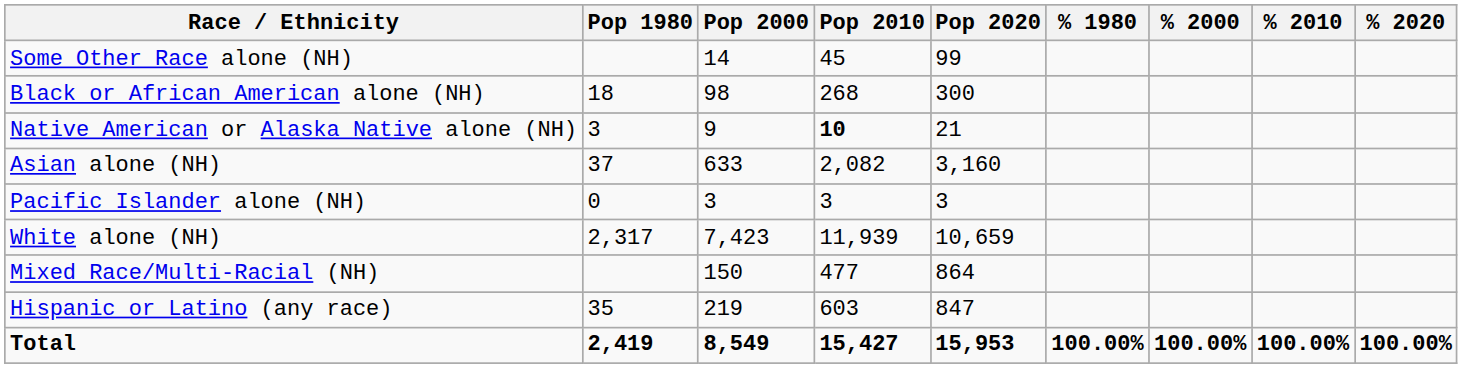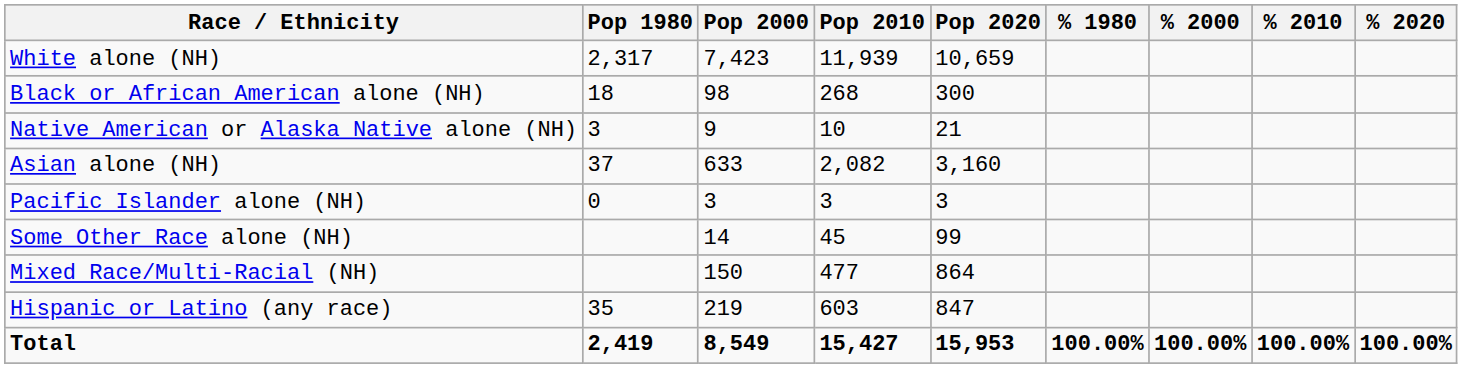rows swapped: White alone (NH) <-> Some Other Race alone (NH)
Native American or Alaska Native alone (NH) | Pop 2010: bold -> normal
